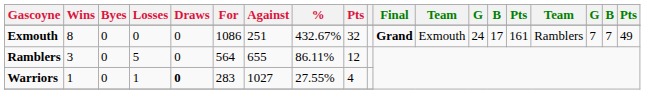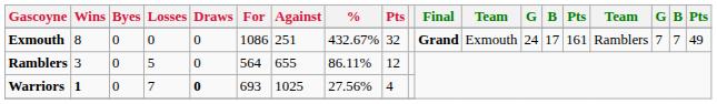Warriors | Wins: normal -> bold
Warriors | Losses: 1 -> 7
Warriors | For: 283 -> 693
Warriors | Against: 1027 -> 1025
Warriors | %: 27.55% -> 27.56%
